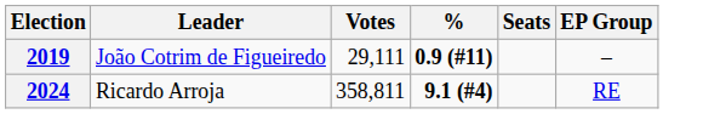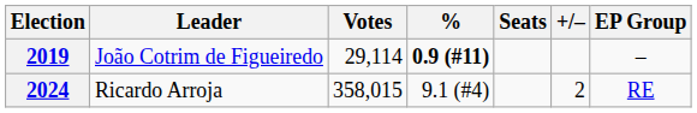+ column: +/– | 2
2019 | Votes: 29,111 -> 29,114
2024 | Votes: 358,811 -> 358,015
2024 | %: bold -> normal
